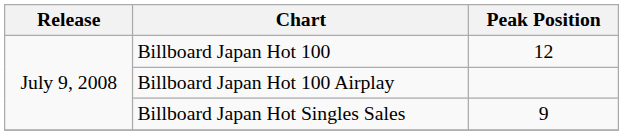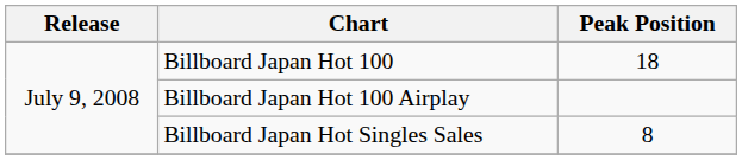Billboard Japan Hot 100 | Peak Position: 12 -> 18
Billboard Japan Hot Singles Sales | Peak Position: 9 -> 8
